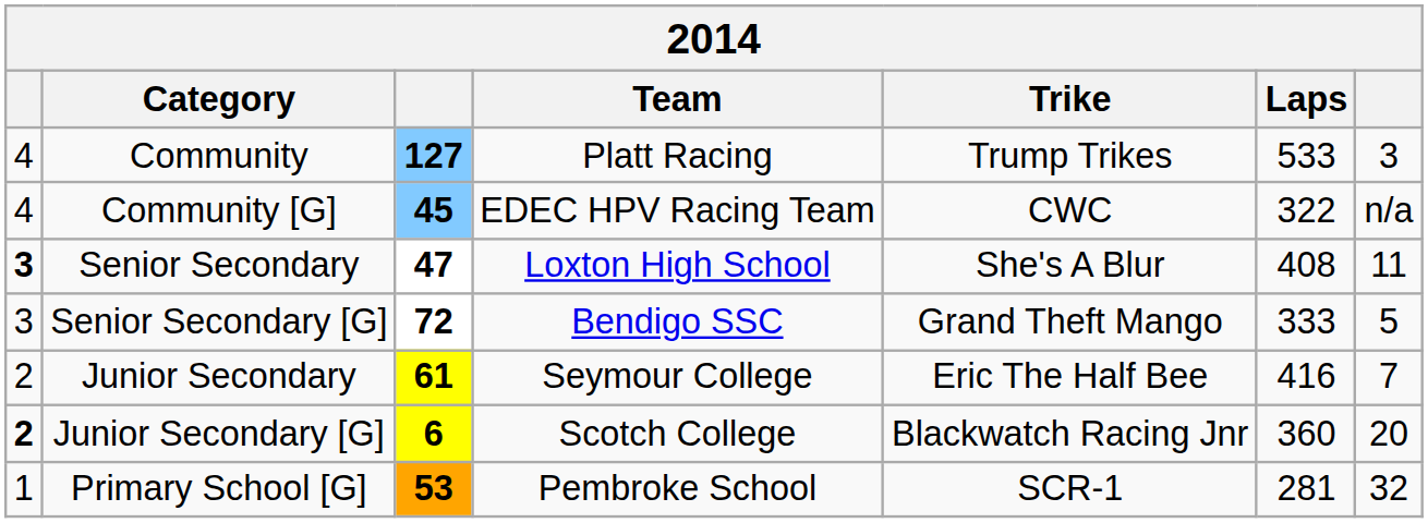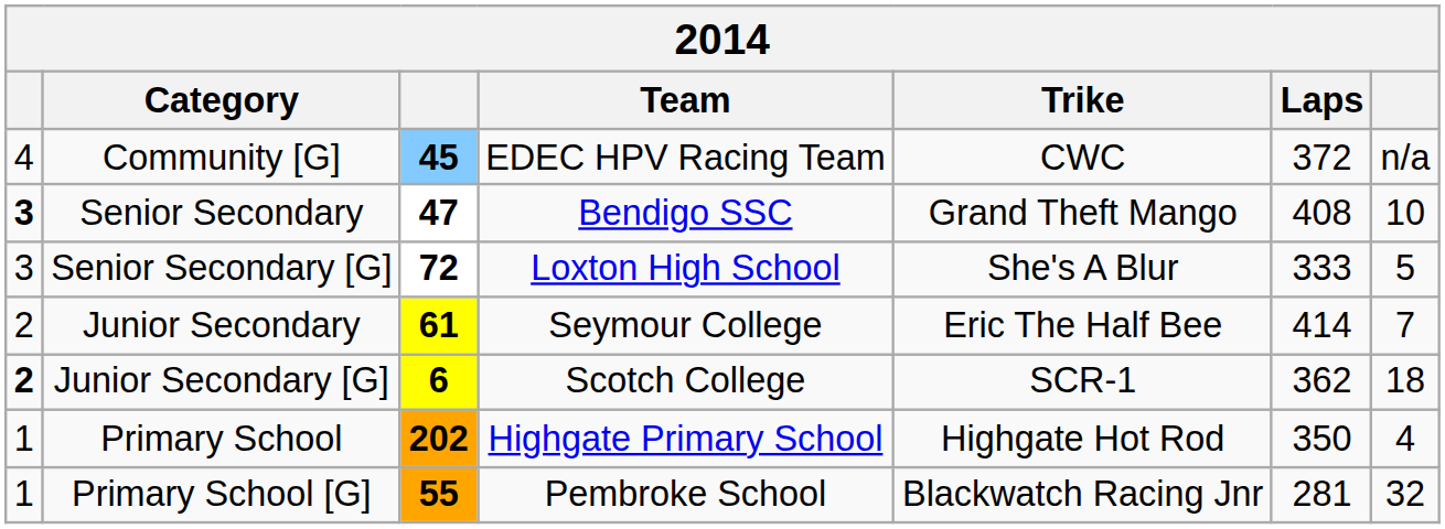- row: 4 | Community | 127 | Platt Racing | Trump Trikes | 533 | 3
Community [G] | Laps: 322 -> 372
Senior Secondary | Team: Loxton High School -> Bendigo SSC
Senior Secondary | Trike: She's A Blur -> Grand Theft Mango
Senior Secondary | column 7: 11 -> 10
Senior Secondary [G] | Team: Bendigo SSC -> Loxton High School
Senior Secondary [G] | Trike: Grand Theft Mango -> She's A Blur
Junior Secondary | Laps: 416 -> 414
Junior Secondary [G] | Trike: Blackwatch Racing Jnr -> SCR-1
Junior Secondary [G] | Laps: 360 -> 362
Junior Secondary [G] | column 7: 20 -> 18
+ row: 1 | Primary School | 202 | Highgate Primary School | Highgate Hot Rod | 350 | 4
Primary School [G] | column 3: 53 -> 55
Primary School [G] | Trike: SCR-1 -> Blackwatch Racing Jnr
